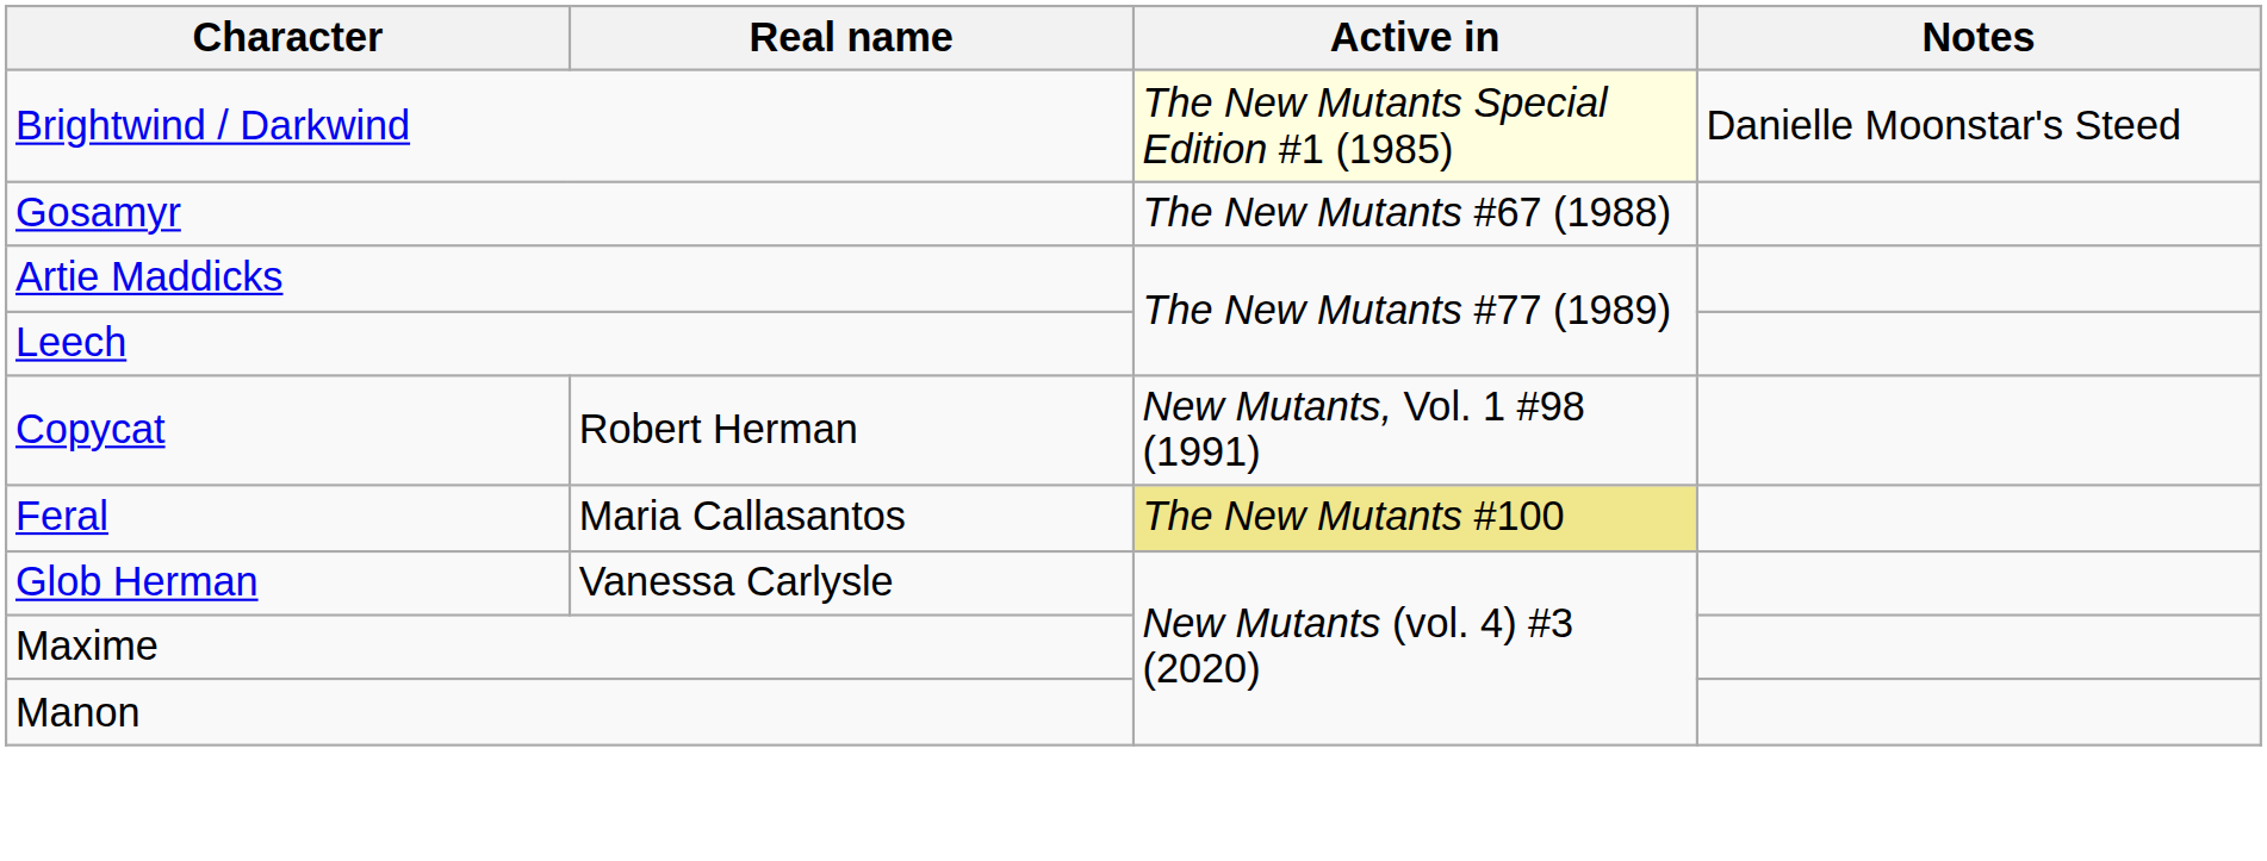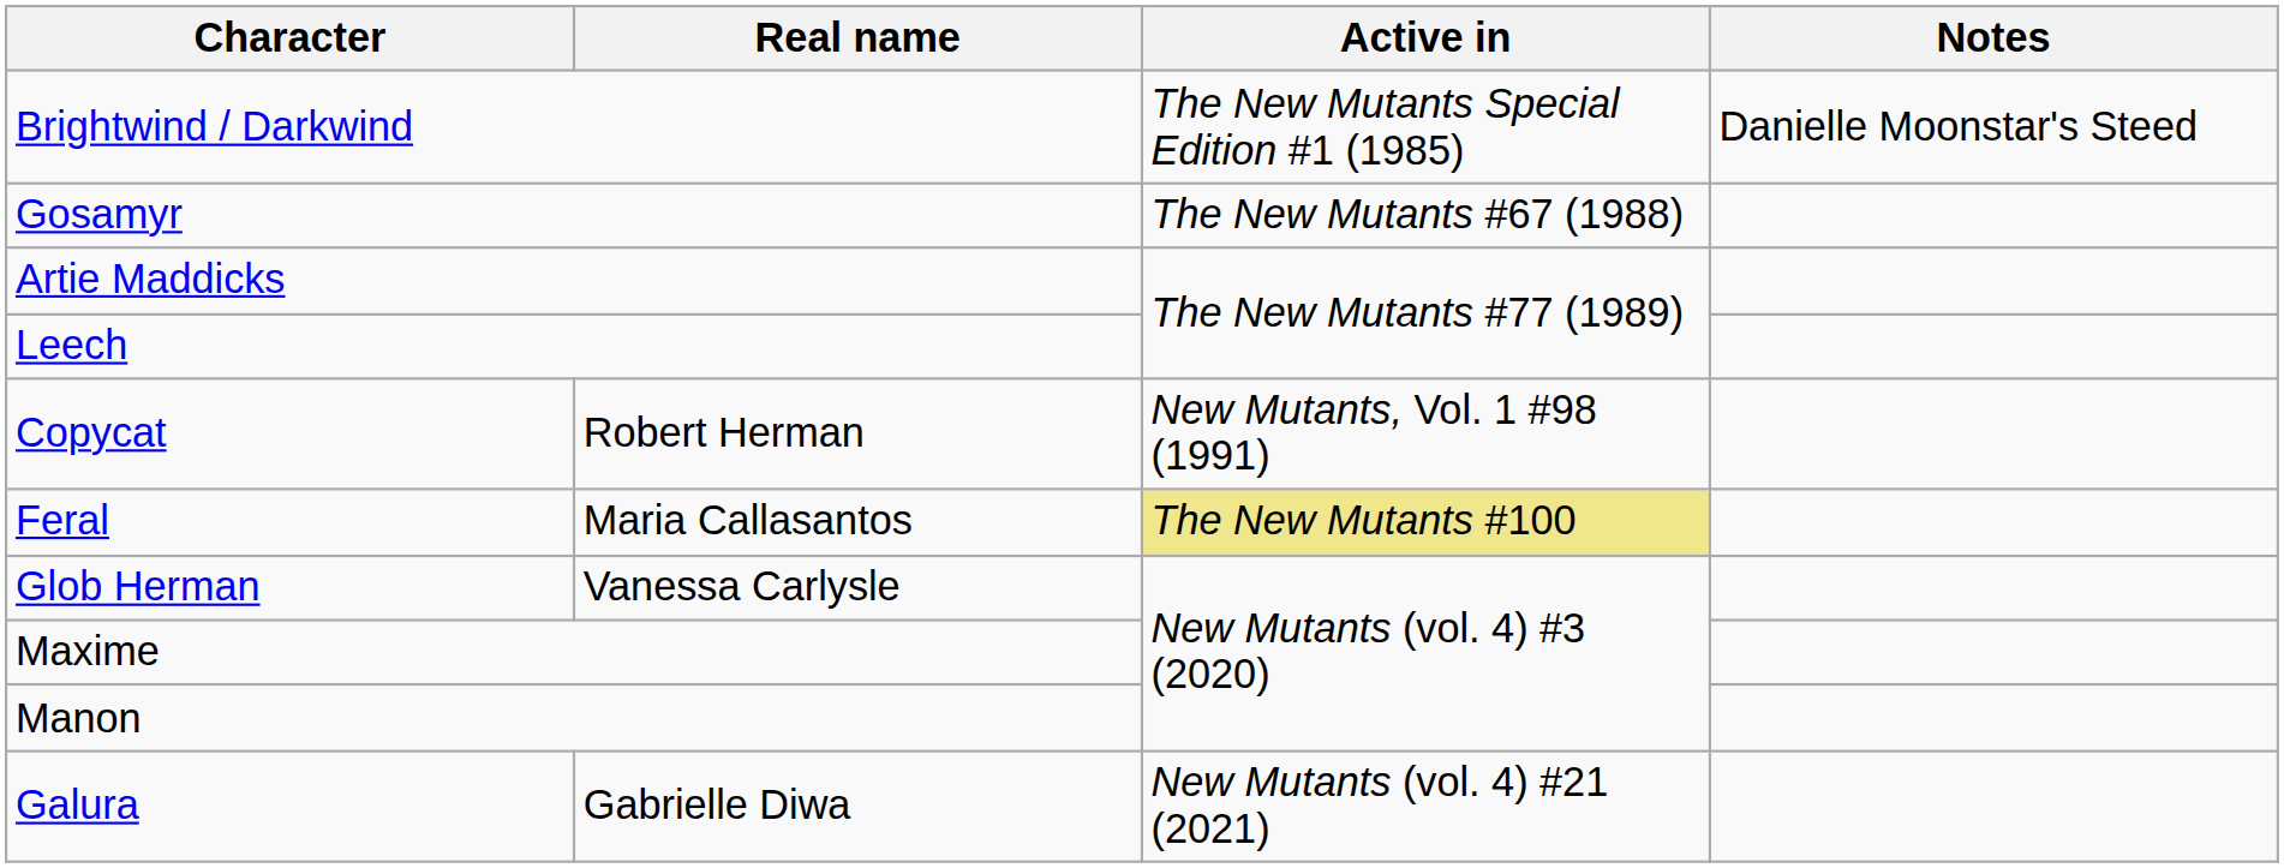Brightwind / Darkwind | Active in: lightyellow background -> no background
+ row: Galura | Gabrielle Diwa | New Mutants (vol. 4) #21 (2021)
